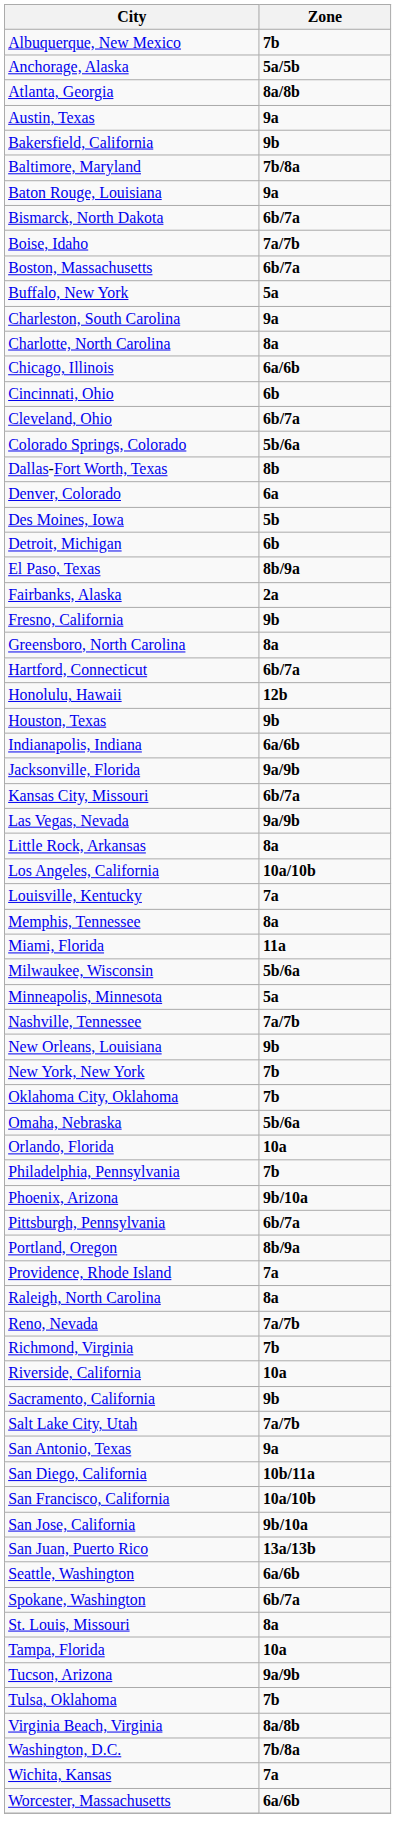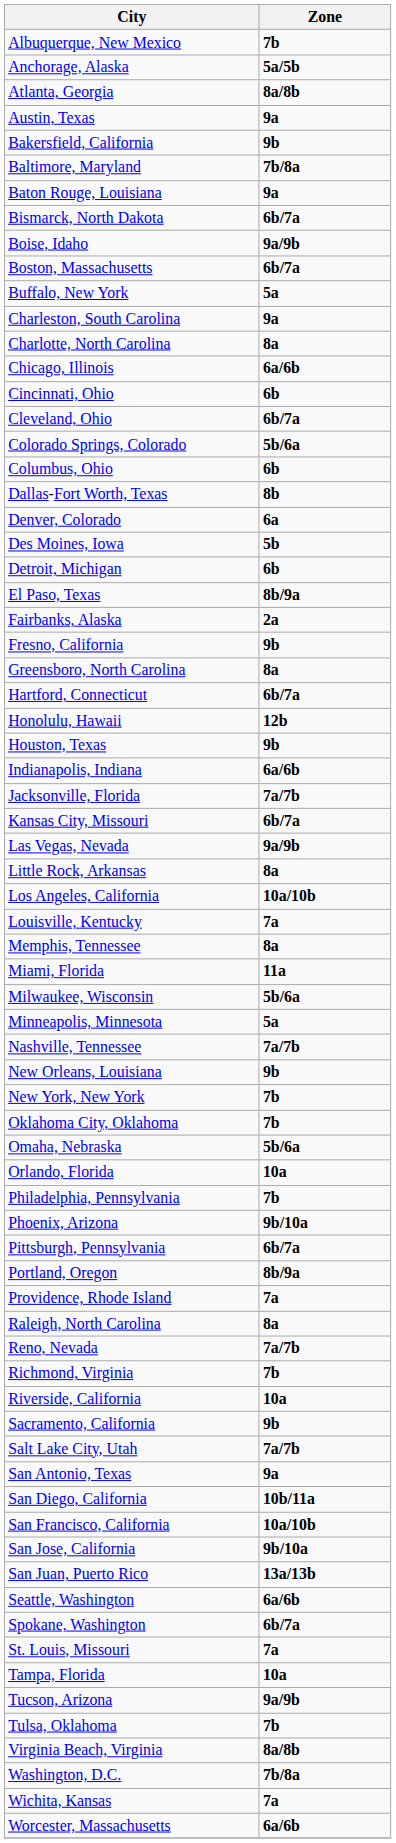Boise, Idaho | Zone: 7a/7b -> 9a/9b
+ row: Columbus, Ohio | 6b
Jacksonville, Florida | Zone: 9a/9b -> 7a/7b
St. Louis, Missouri | Zone: 8a -> 7a
